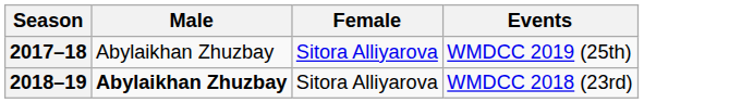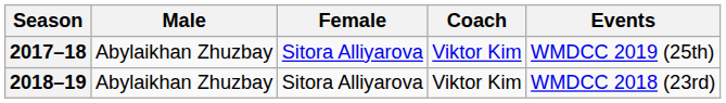+ column: Coach | Viktor Kim | Viktor Kim
2018–19 | Male: bold -> normal
